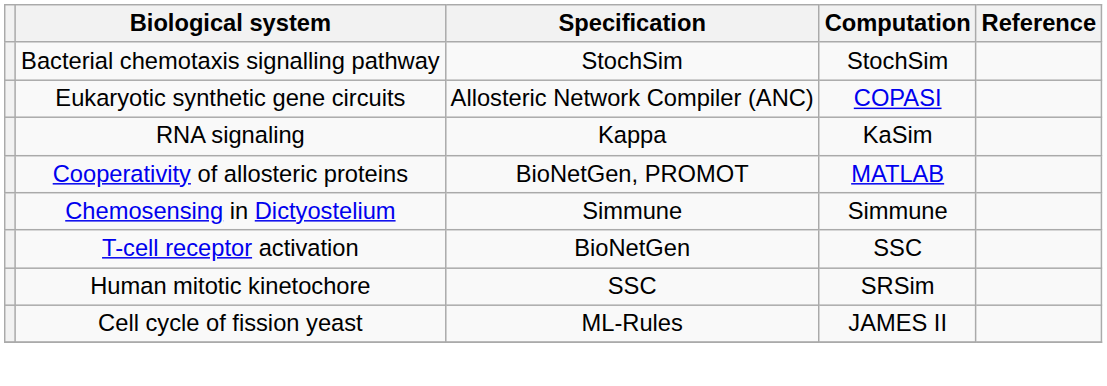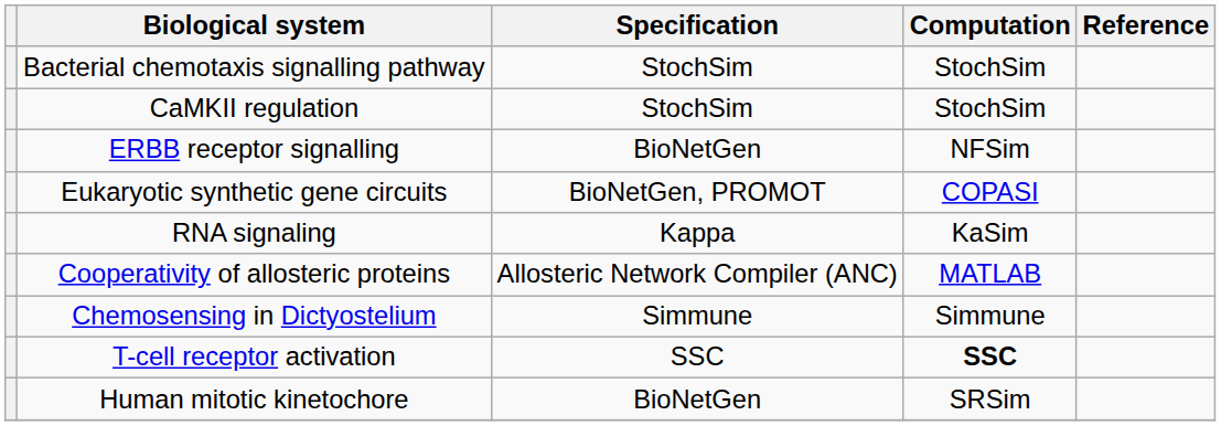+ row: CaMKII regulation | StochSim | StochSim
+ row: ERBB receptor signalling | BioNetGen | NFSim
Eukaryotic synthetic gene circuits | Specification: Allosteric Network Compiler (ANC) -> BioNetGen, PROMOT
Cooperativity of allosteric proteins | Specification: BioNetGen, PROMOT -> Allosteric Network Compiler (ANC)
T-cell receptor activation | Specification: BioNetGen -> SSC
T-cell receptor activation | Computation: normal -> bold
Human mitotic kinetochore | Specification: SSC -> BioNetGen
- row: Cell cycle of fission yeast | ML-Rules | JAMES II
